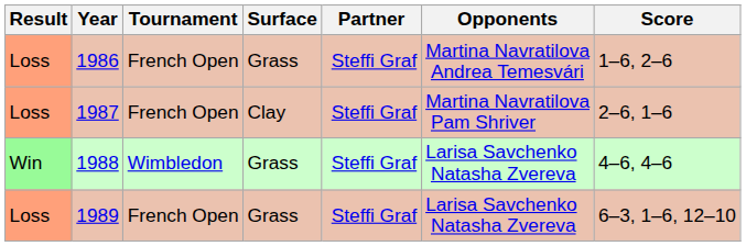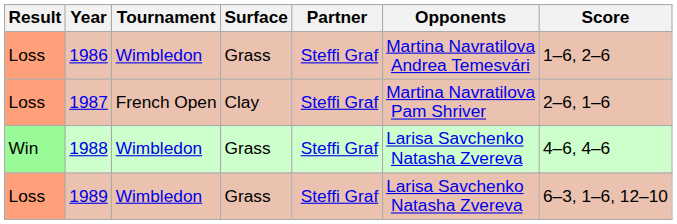1986 | Tournament: French Open -> Wimbledon
1989 | Tournament: French Open -> Wimbledon
